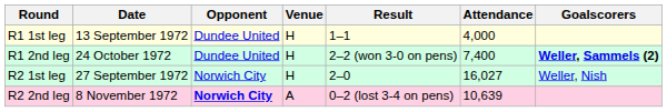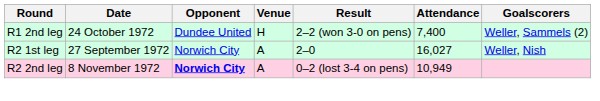- row: R1 1st leg | 13 September 1972 | Dundee United | H | 1–1 | 4,000
R1 2nd leg | Goalscorers: bold -> normal
R2 1st leg | Venue: H -> A
R2 2nd leg | Attendance: 10,639 -> 10,949
